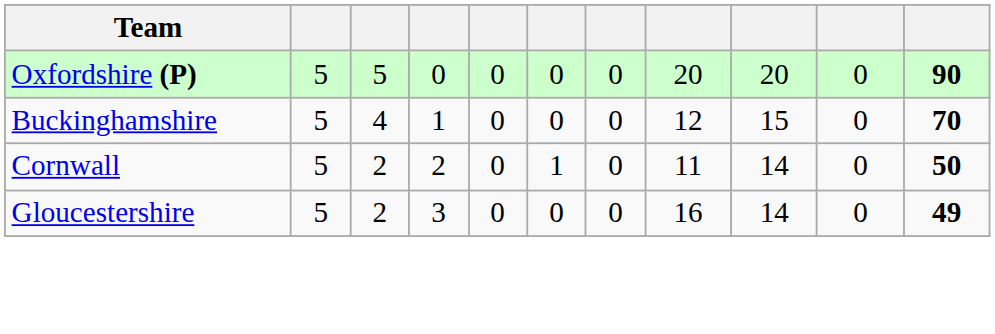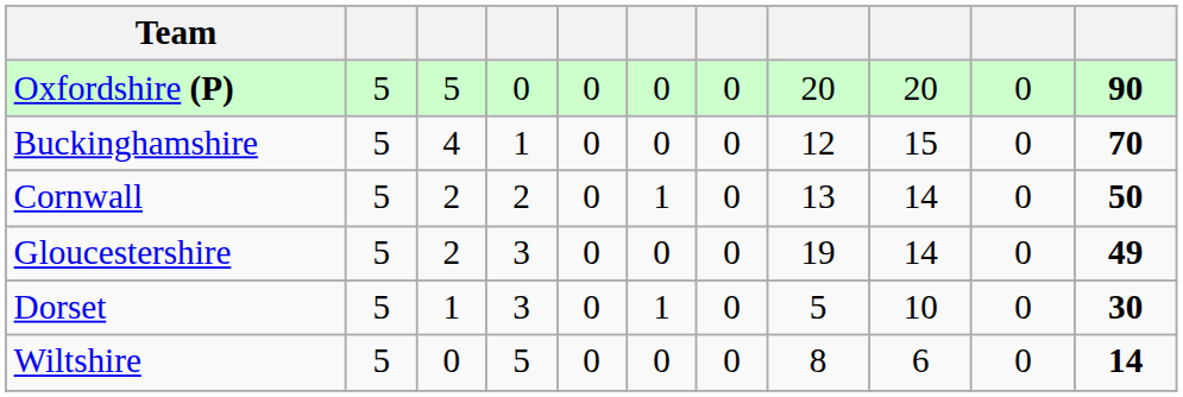Cornwall | column 8: 11 -> 13
Gloucestershire | column 8: 16 -> 19
+ row: Dorset | 5 | 1 | 3 | 0 | 1 | 0 | 5 | 10 | 0 | 30
+ row: Wiltshire | 5 | 0 | 5 | 0 | 0 | 0 | 8 | 6 | 0 | 14
